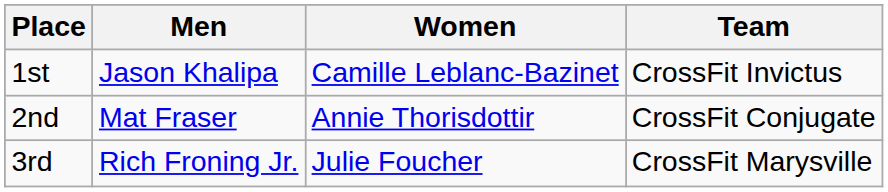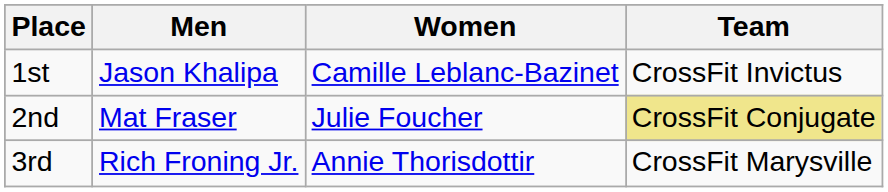2nd | Women: Annie Thorisdottir -> Julie Foucher
2nd | Team: no background -> khaki background
3rd | Women: Julie Foucher -> Annie Thorisdottir
